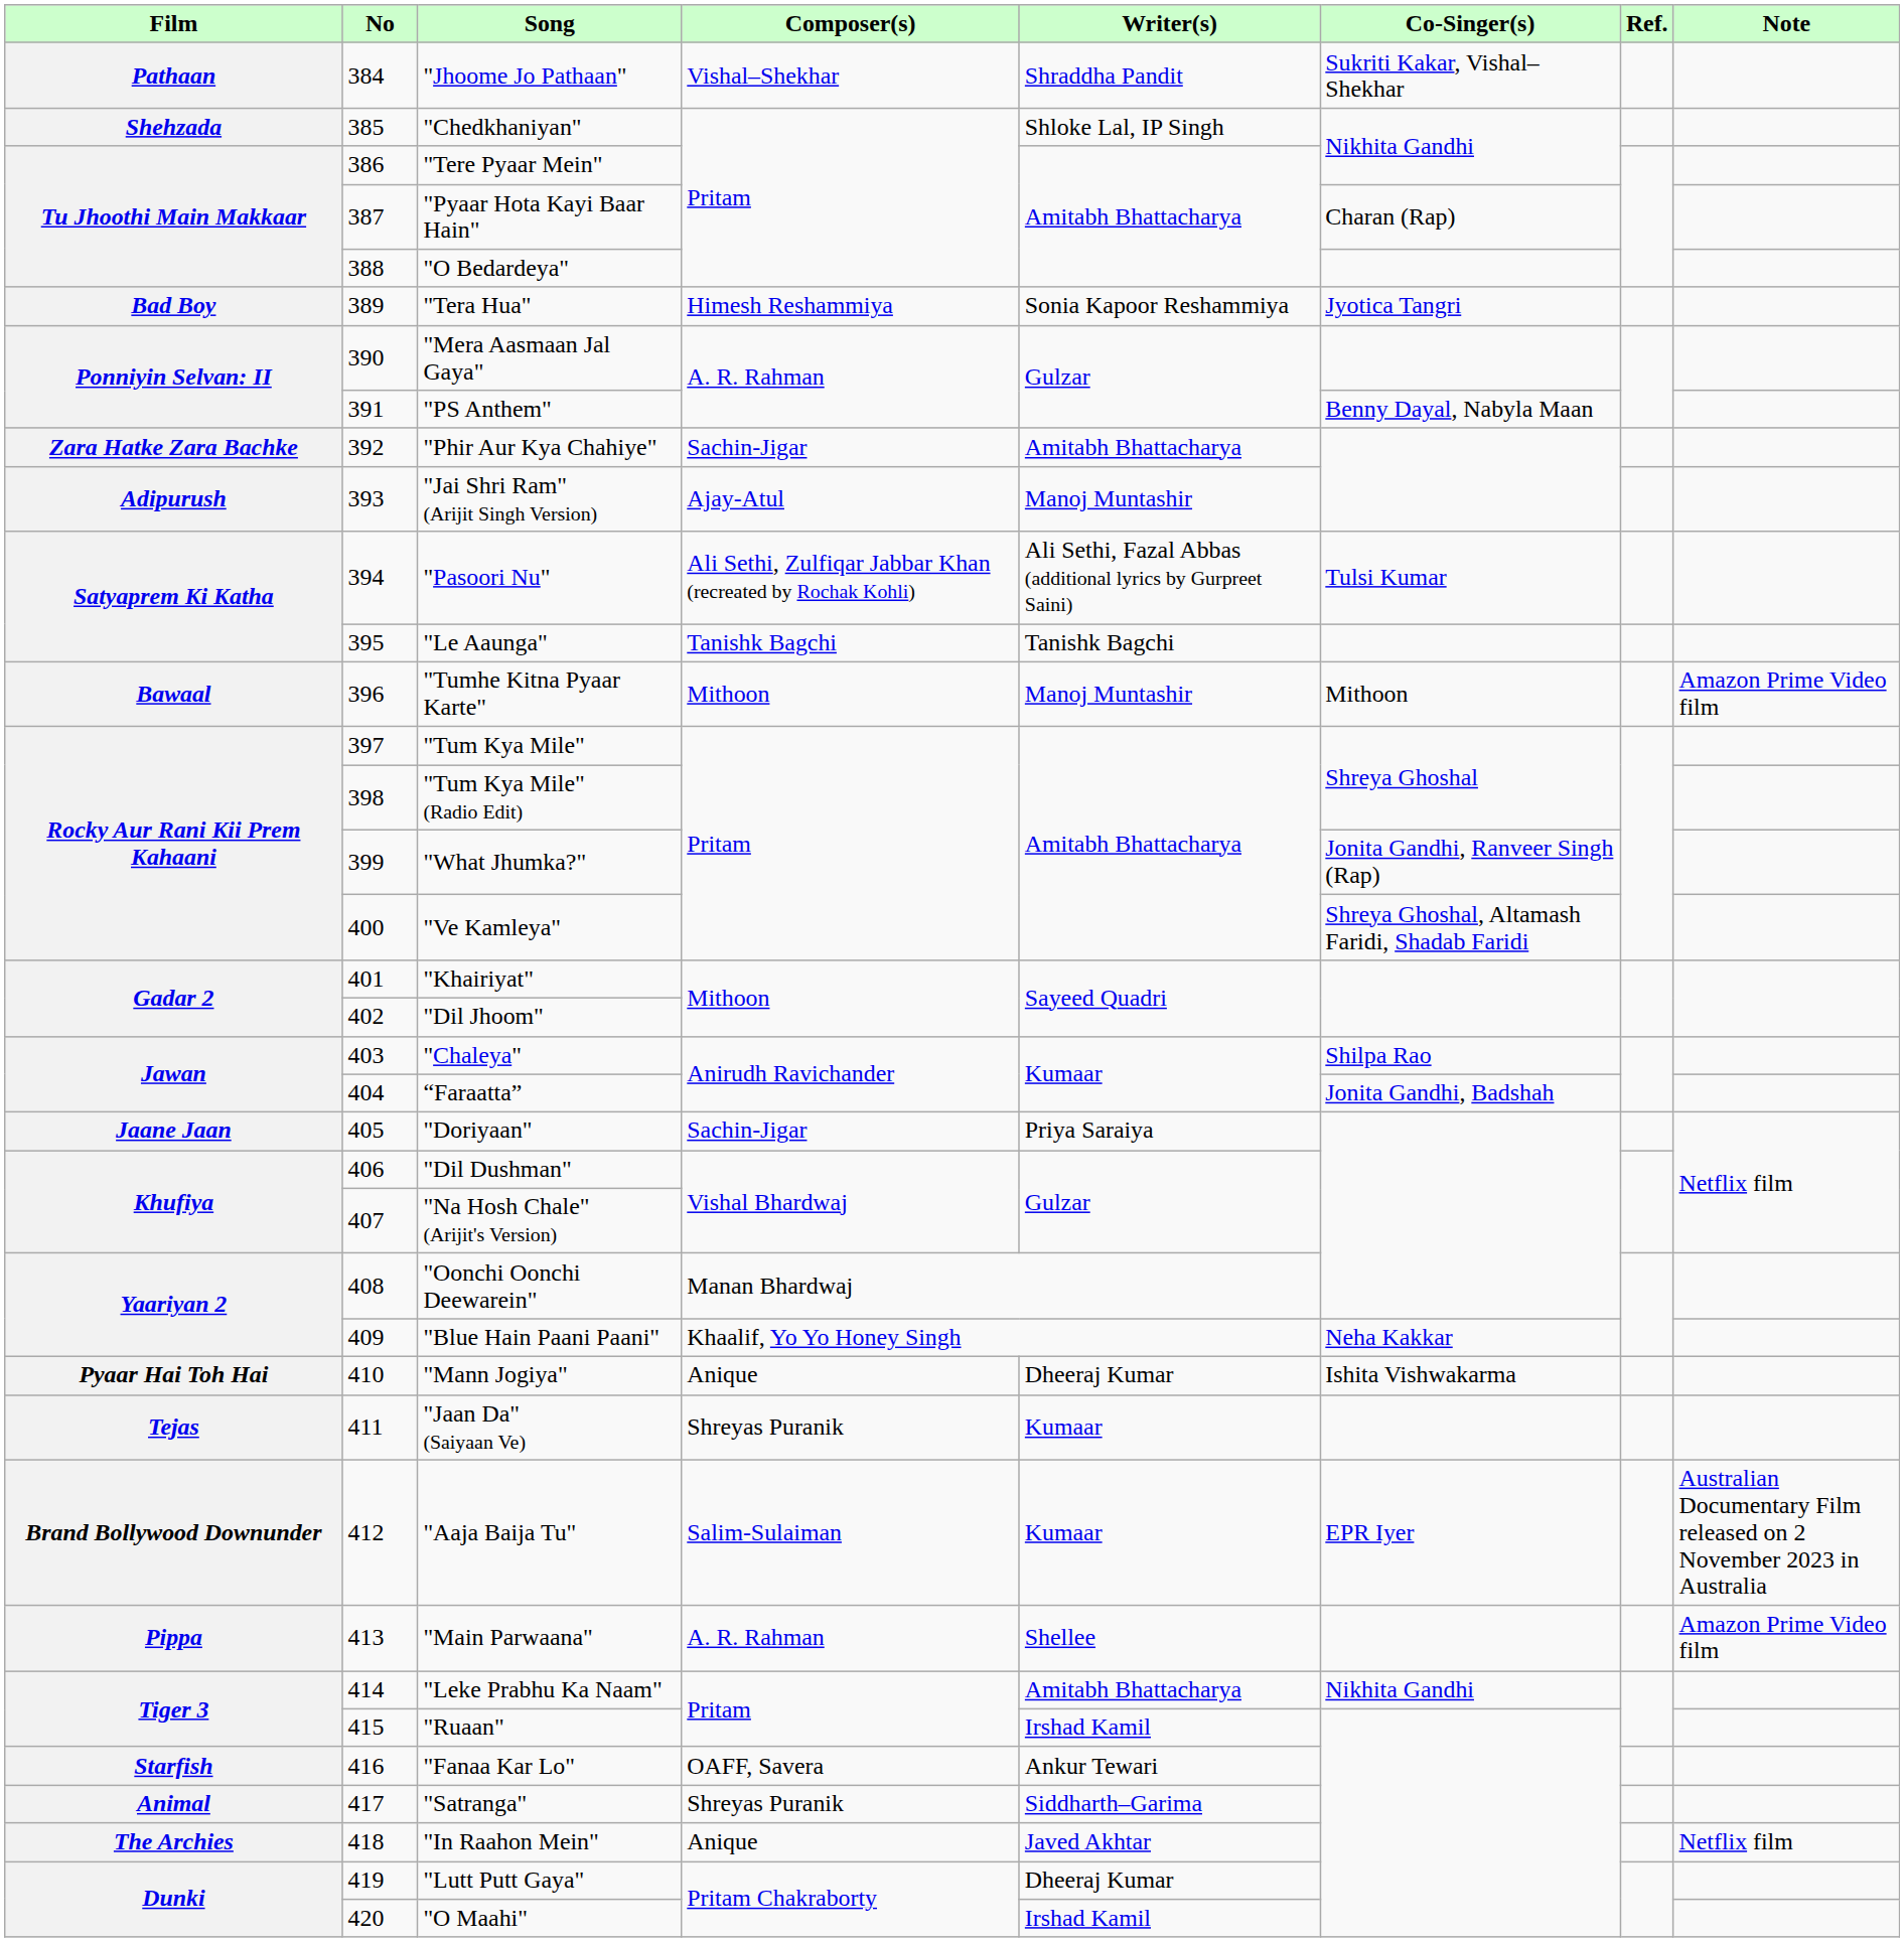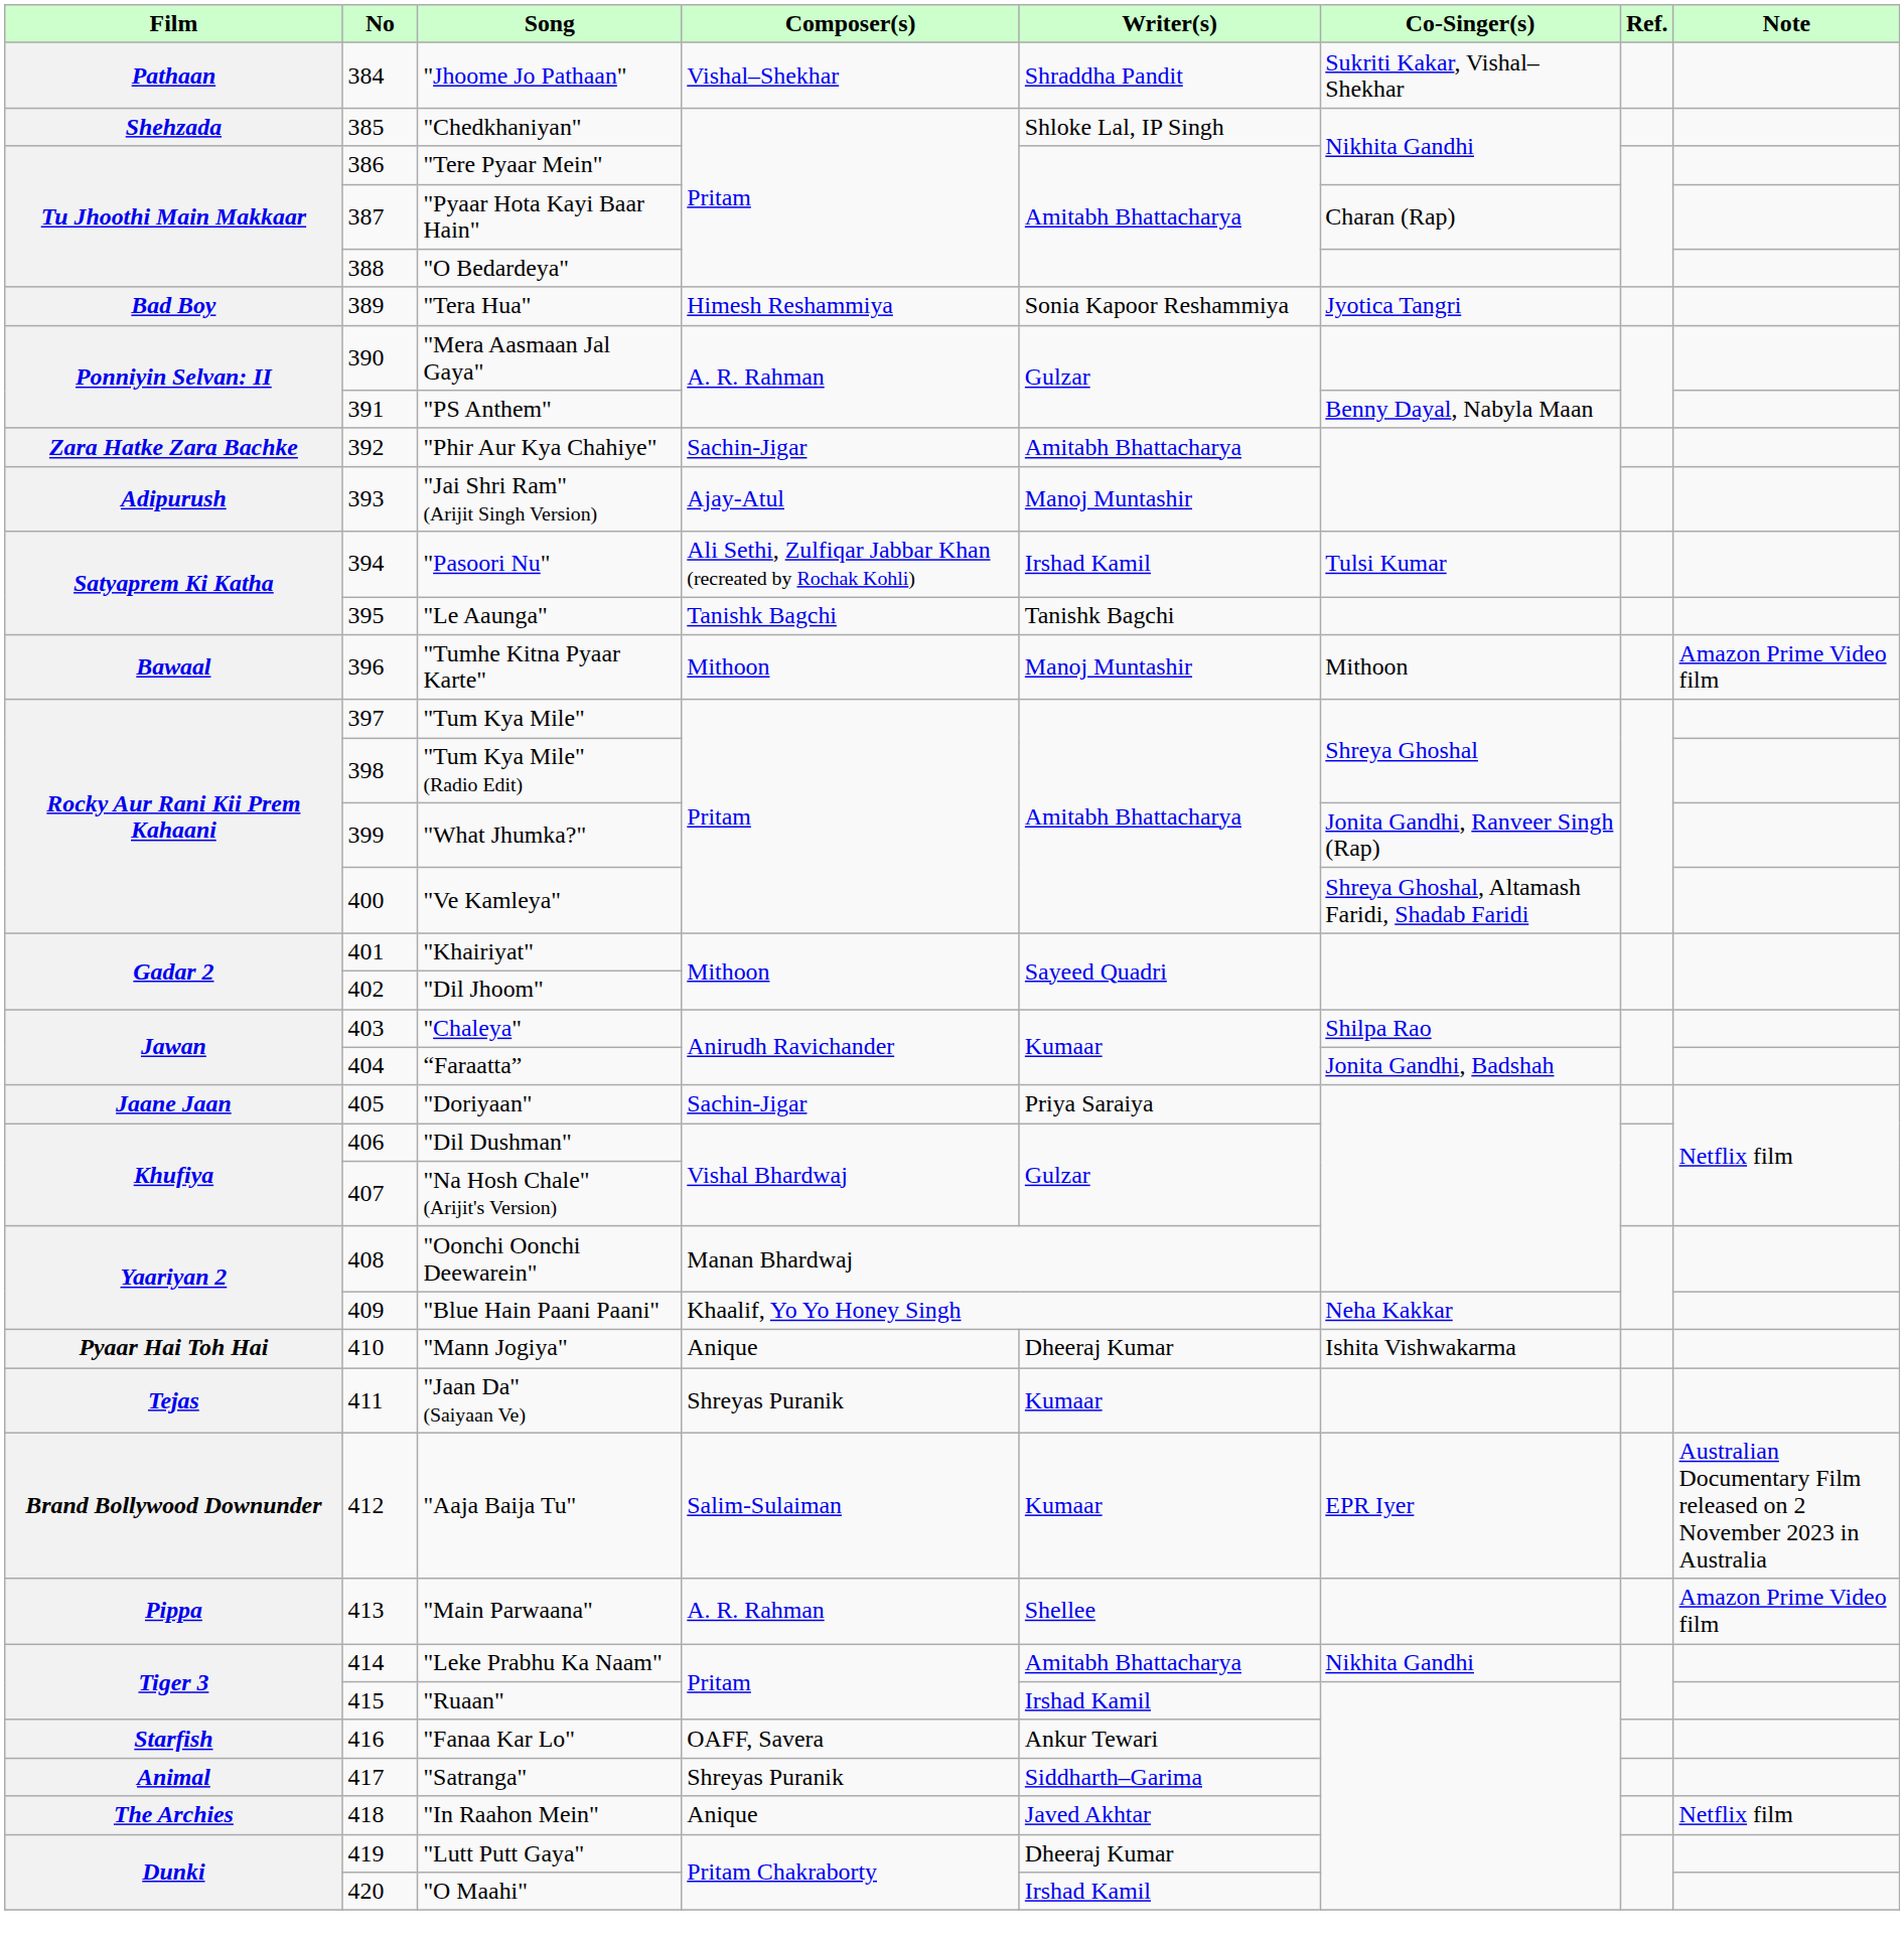"Pasoori Nu" | Writer(s): Ali Sethi, Fazal Abbas (additional lyrics by Gurpreet Saini) -> Irshad Kamil
